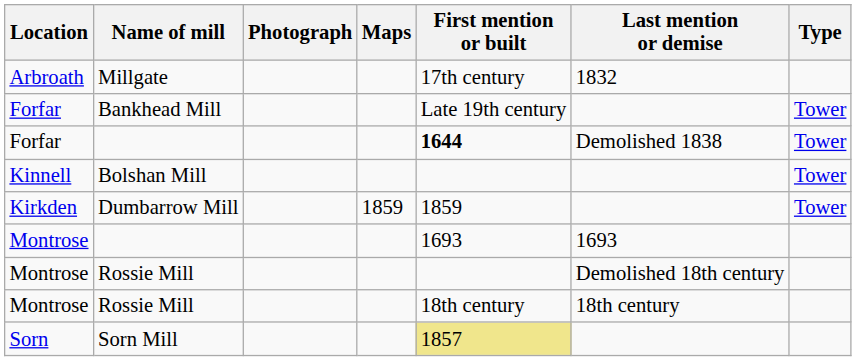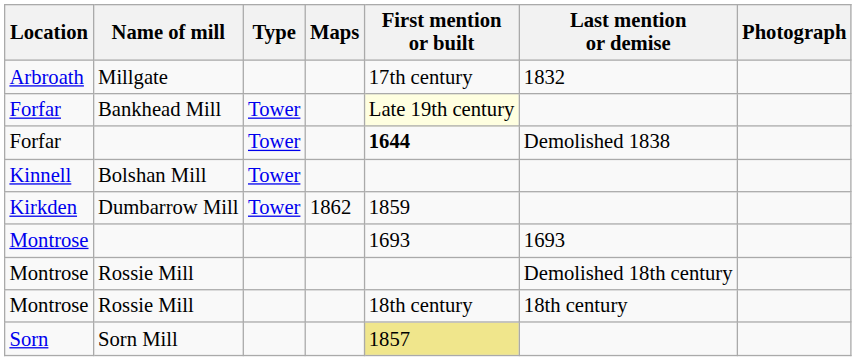columns swapped: Type <-> Photograph
Bankhead Mill | First mention or built: no background -> lightyellow background
Dumbarrow Mill | Maps: 1859 -> 1862
